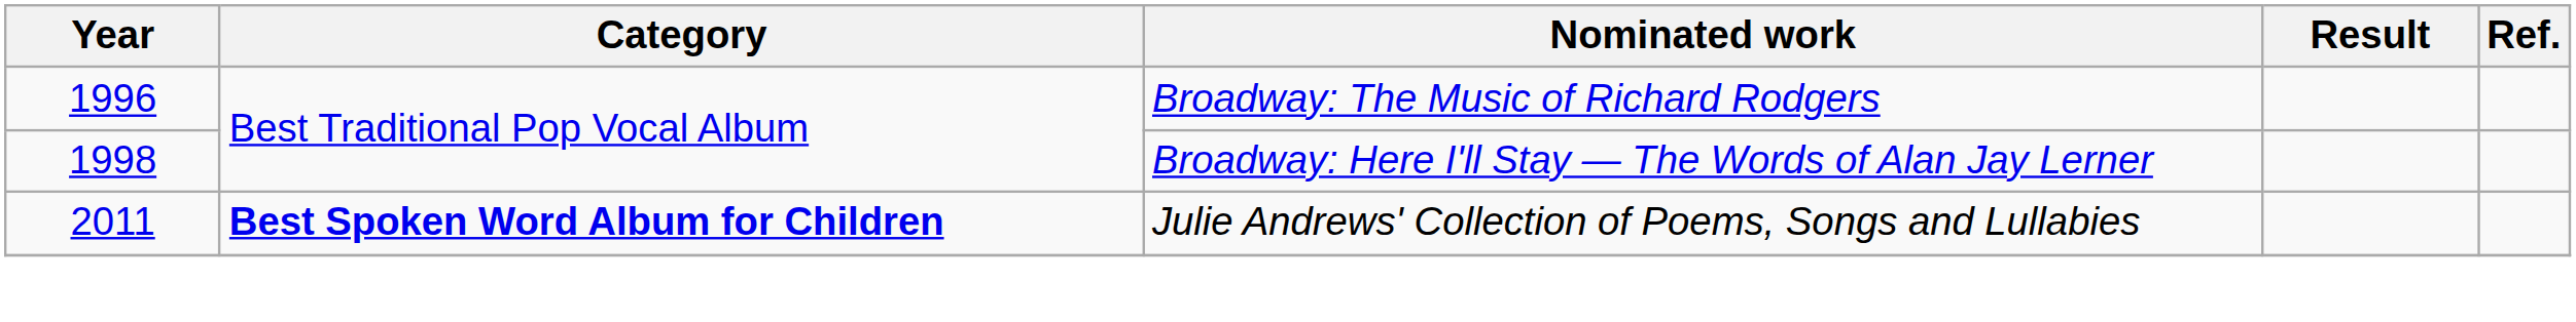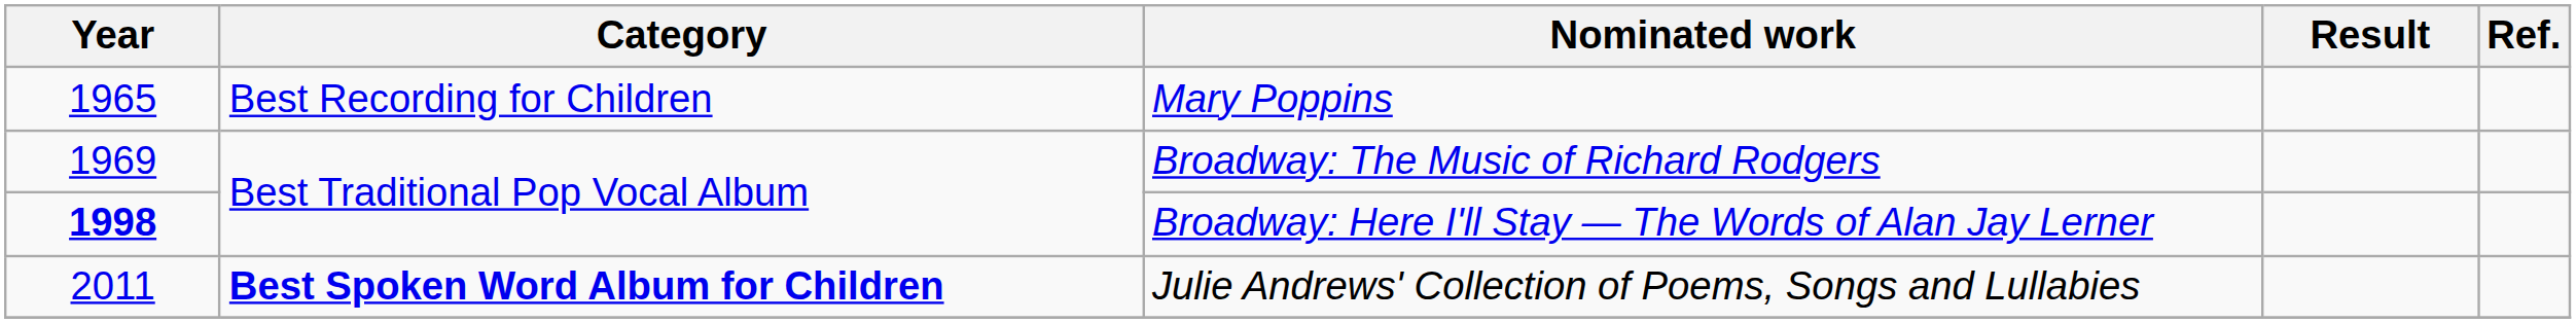+ row: 1965 | Best Recording for Children | Mary Poppins
Broadway: The Music of Richard Rodgers | Year: 1996 -> 1969
Broadway: Here I'll Stay — The Words of Alan Jay Lerner | Year: normal -> bold
